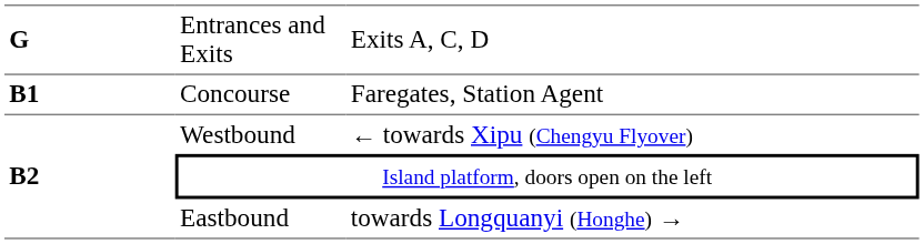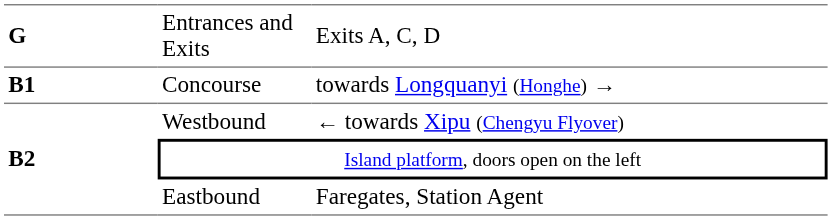Concourse | column 3: Faregates, Station Agent -> towards Longquanyi (Honghe) →
Eastbound | column 3: towards Longquanyi (Honghe) → -> Faregates, Station Agent
